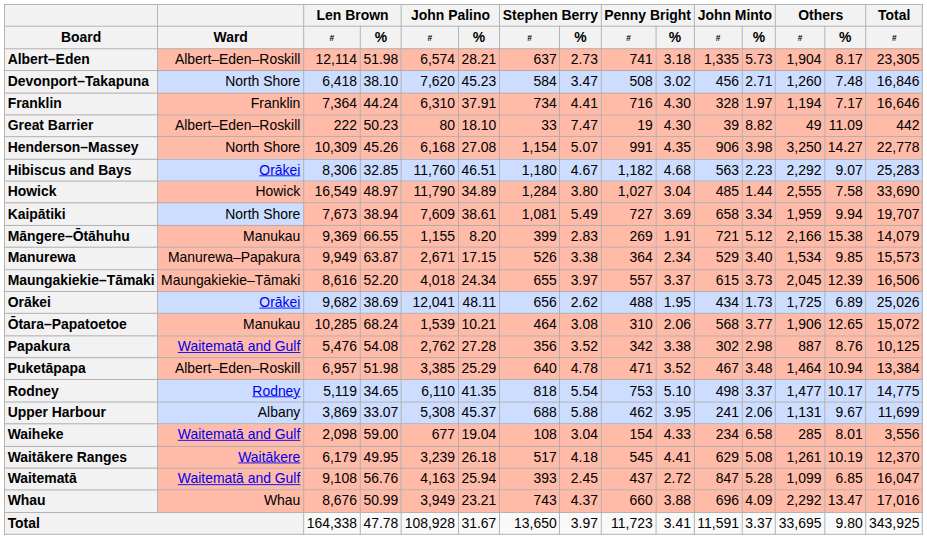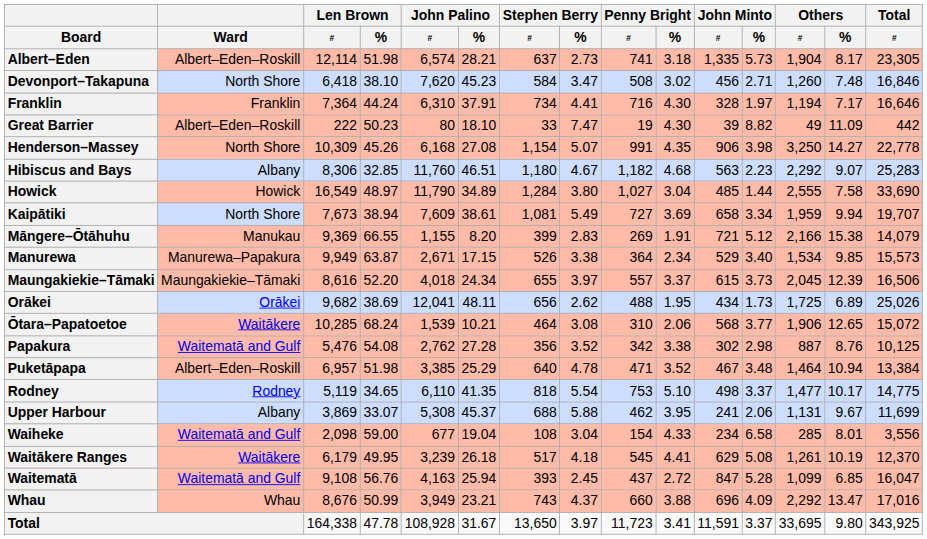Hibiscus and Bays | Ward: Orākei -> Albany
Ōtara–Papatoetoe | Ward: Manukau -> Waitākere
